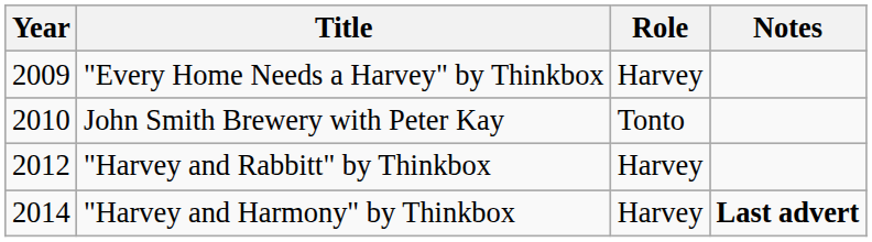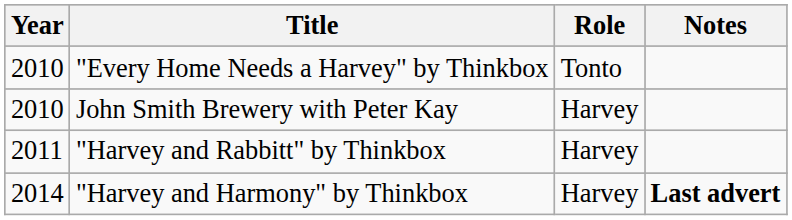"Every Home Needs a Harvey" by Thinkbox | Year: 2009 -> 2010
"Every Home Needs a Harvey" by Thinkbox | Role: Harvey -> Tonto
John Smith Brewery with Peter Kay | Role: Tonto -> Harvey
"Harvey and Rabbitt" by Thinkbox | Year: 2012 -> 2011
